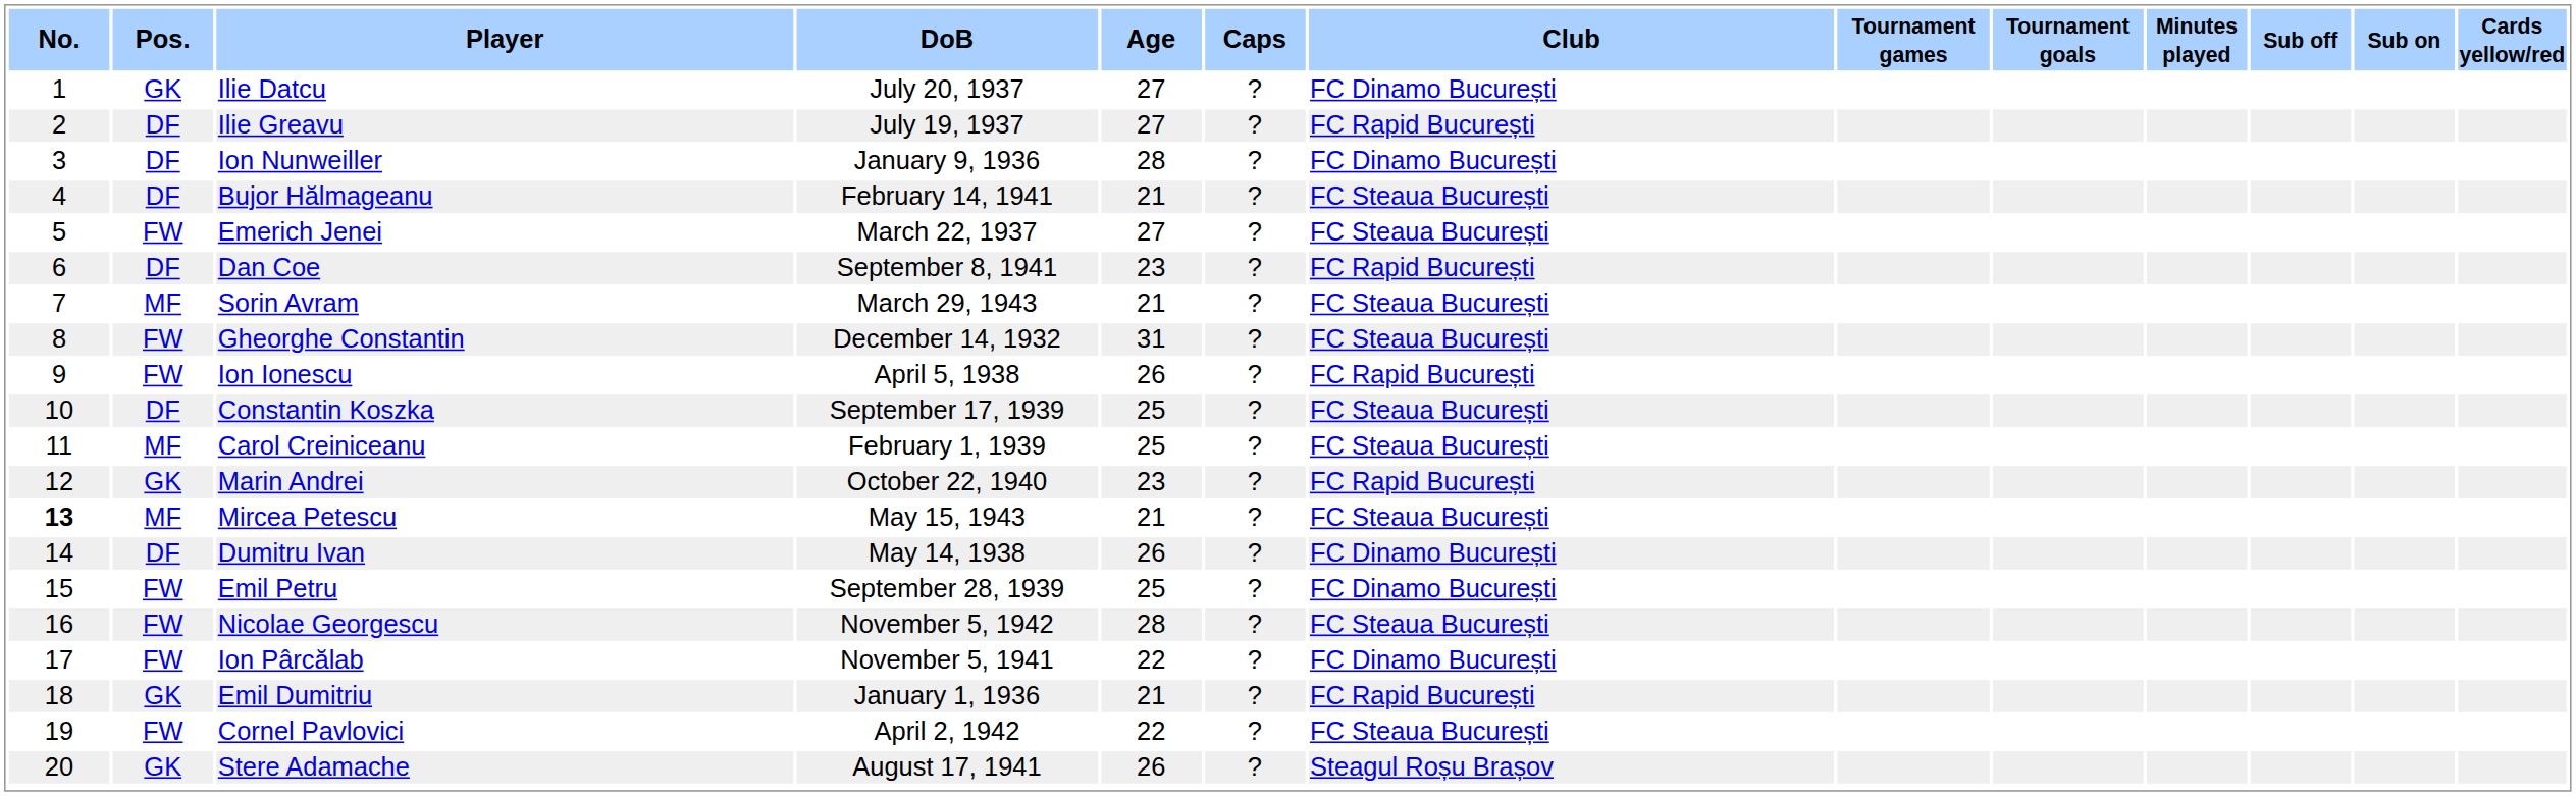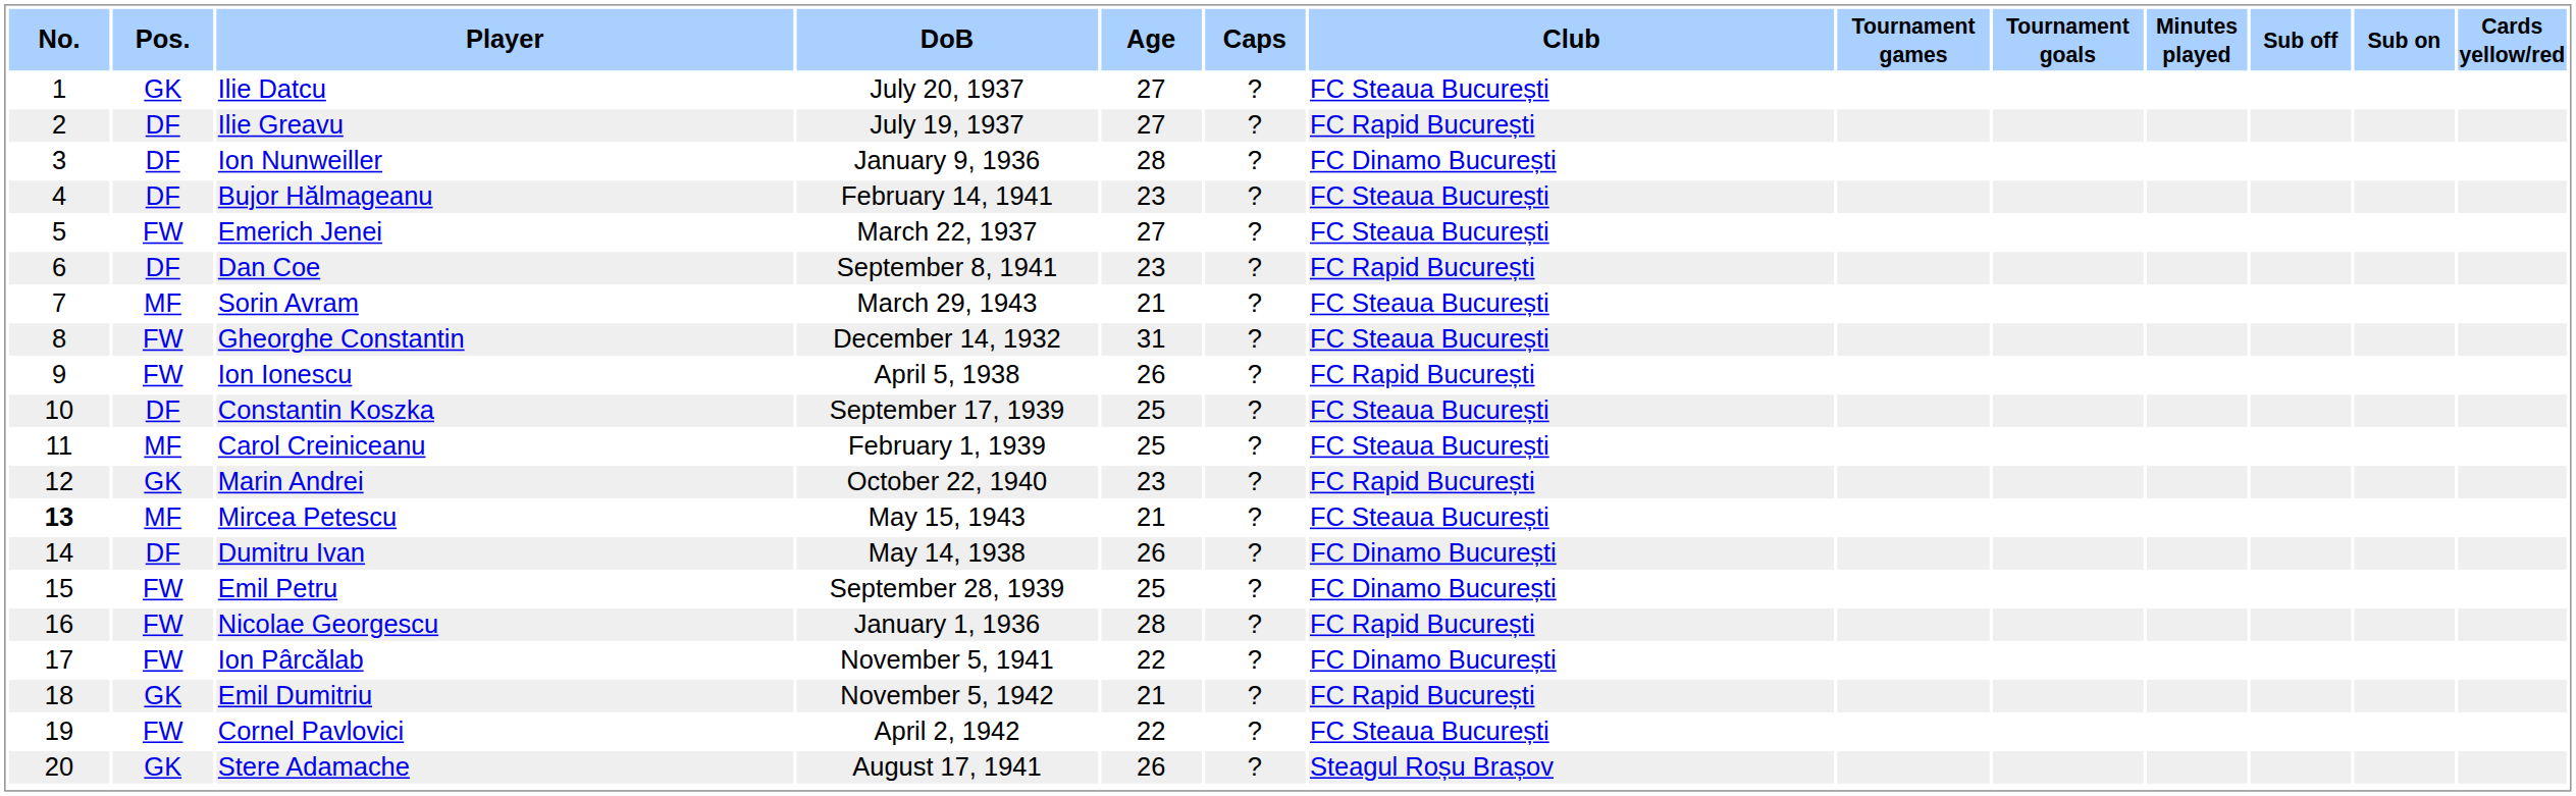Ilie Datcu | Club: FC Dinamo București -> FC Steaua București
Bujor Hălmageanu | Age: 21 -> 23
Nicolae Georgescu | DoB: November 5, 1942 -> January 1, 1936
Nicolae Georgescu | Club: FC Steaua București -> FC Rapid București
Emil Dumitriu | DoB: January 1, 1936 -> November 5, 1942
